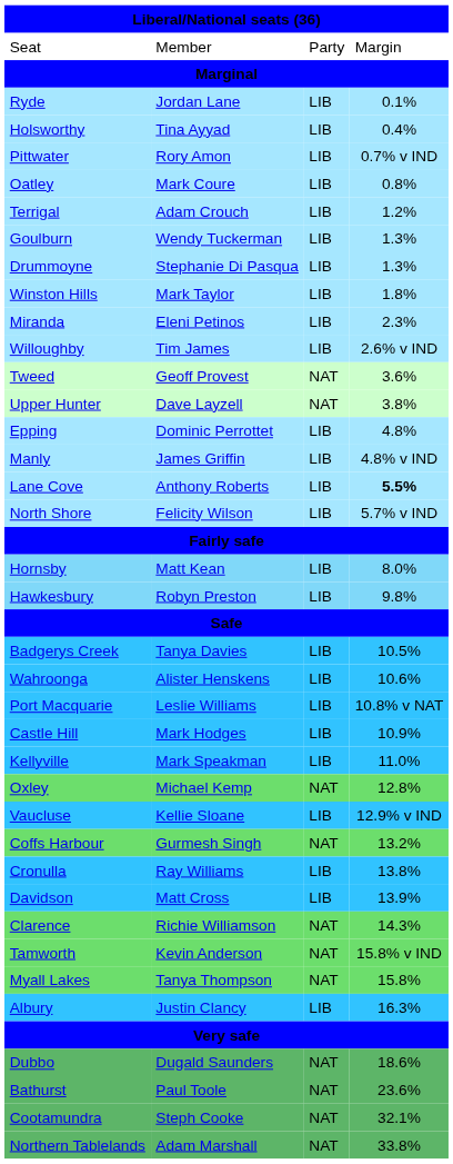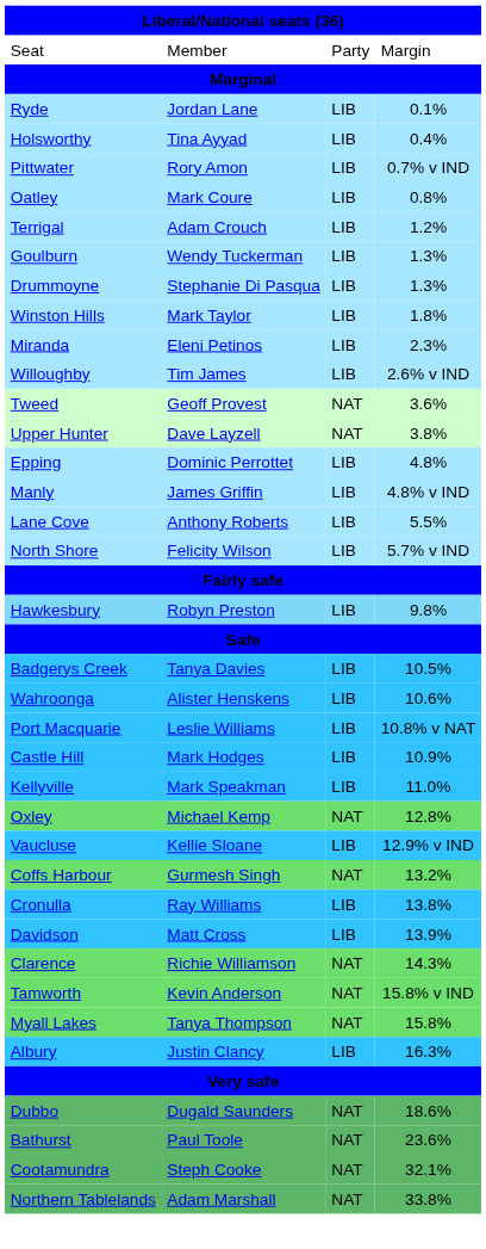Lane Cove | column 4: bold -> normal
- row: Hornsby | Matt Kean | LIB | 8.0%
